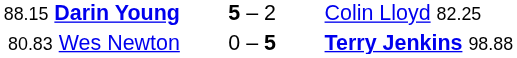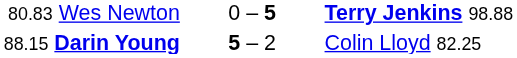rows swapped: 80.83 Wes Newton <-> 88.15 Darin Young
